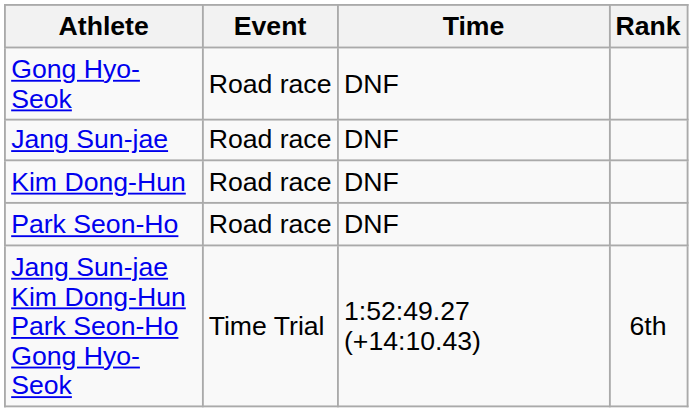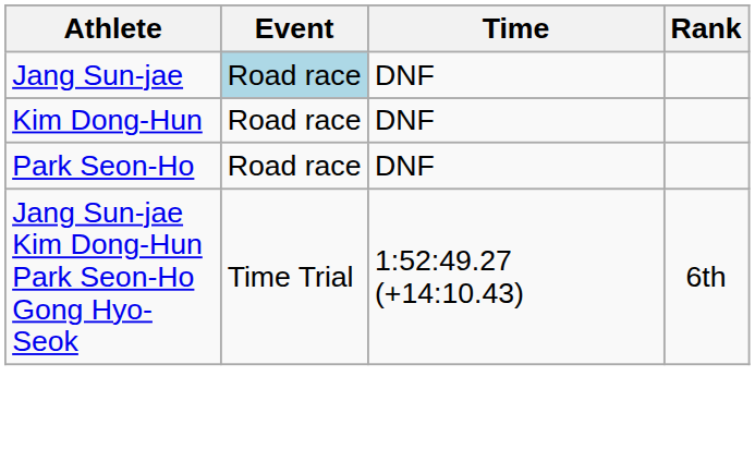- row: Gong Hyo-Seok | Road race | DNF
Jang Sun-jae | Event: no background -> lightblue background
